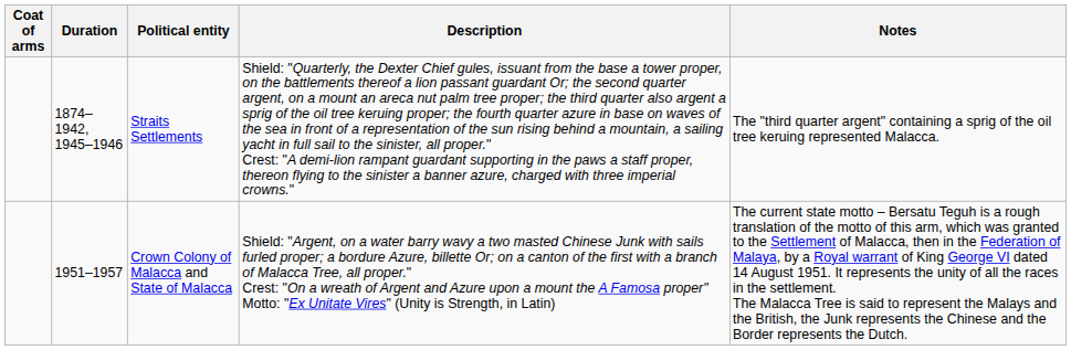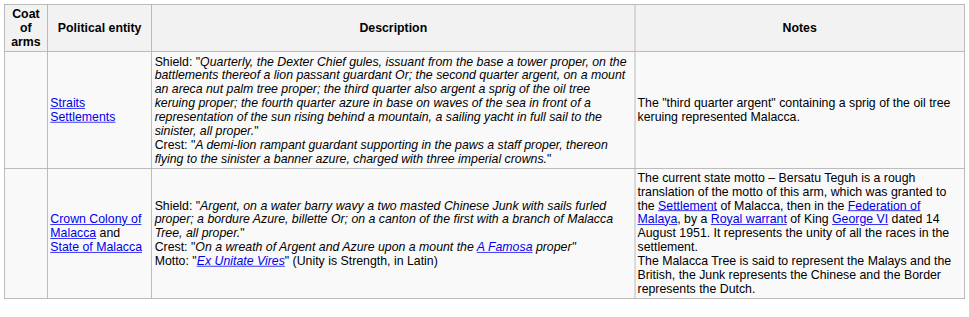- column: Duration | 1874–1942, 1945–1946 | 1951–1957
